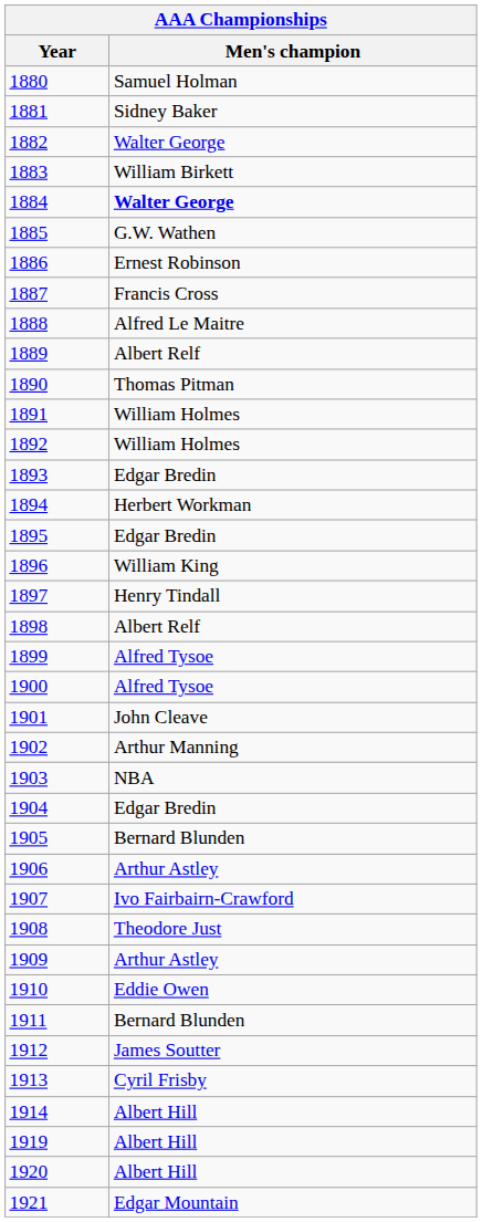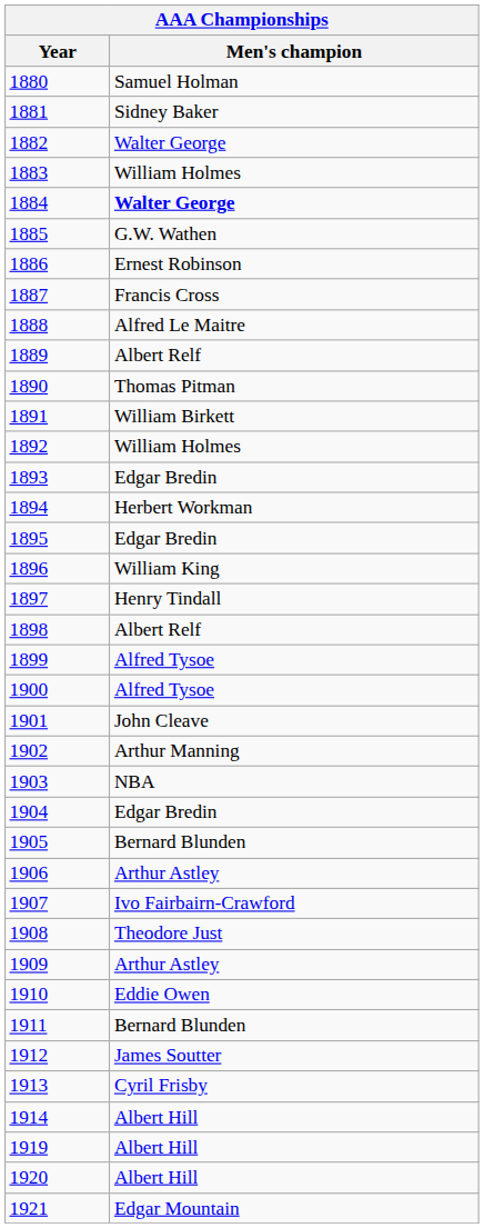1883 | Men's champion: William Birkett -> William Holmes
1891 | Men's champion: William Holmes -> William Birkett
